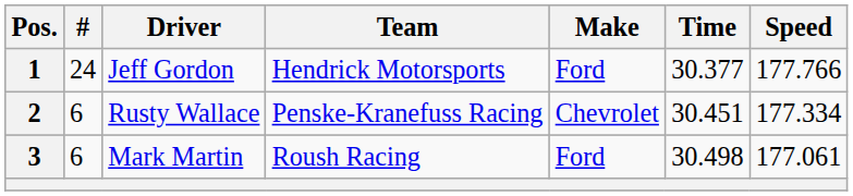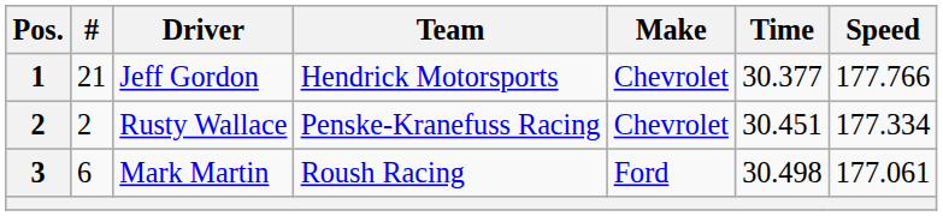Jeff Gordon | #: 24 -> 21
Jeff Gordon | Make: Ford -> Chevrolet
Rusty Wallace | #: 6 -> 2
